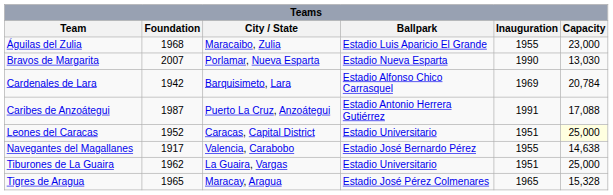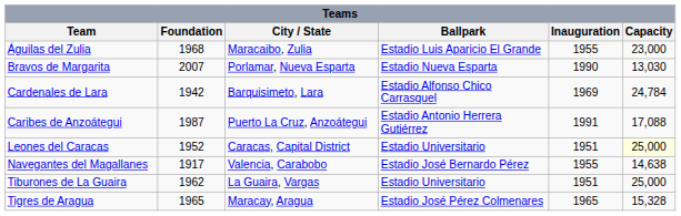Cardenales de Lara | Capacity: 20,784 -> 24,784
